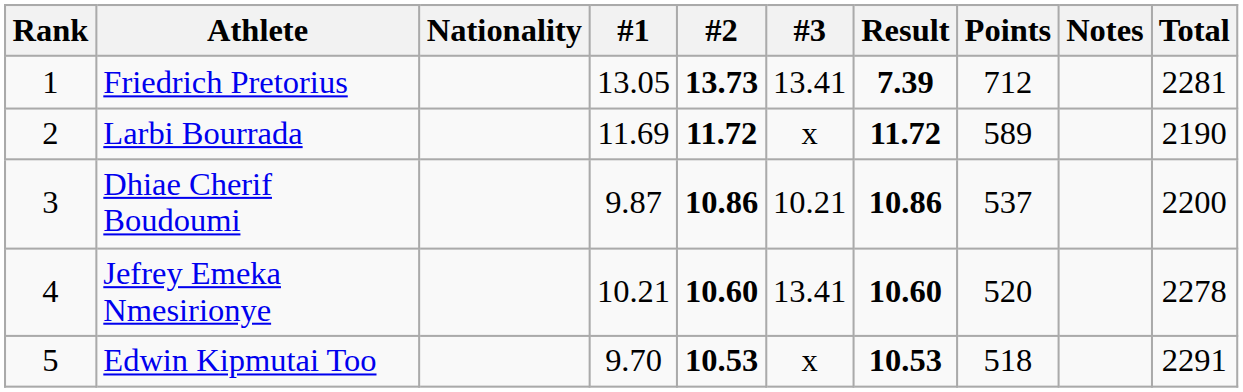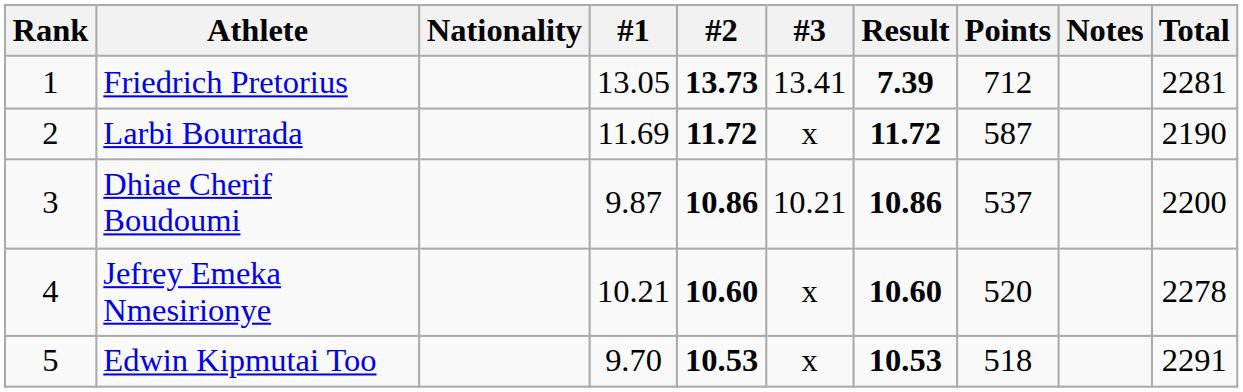Larbi Bourrada | Points: 589 -> 587
Jefrey Emeka Nmesirionye | #3: 13.41 -> x
